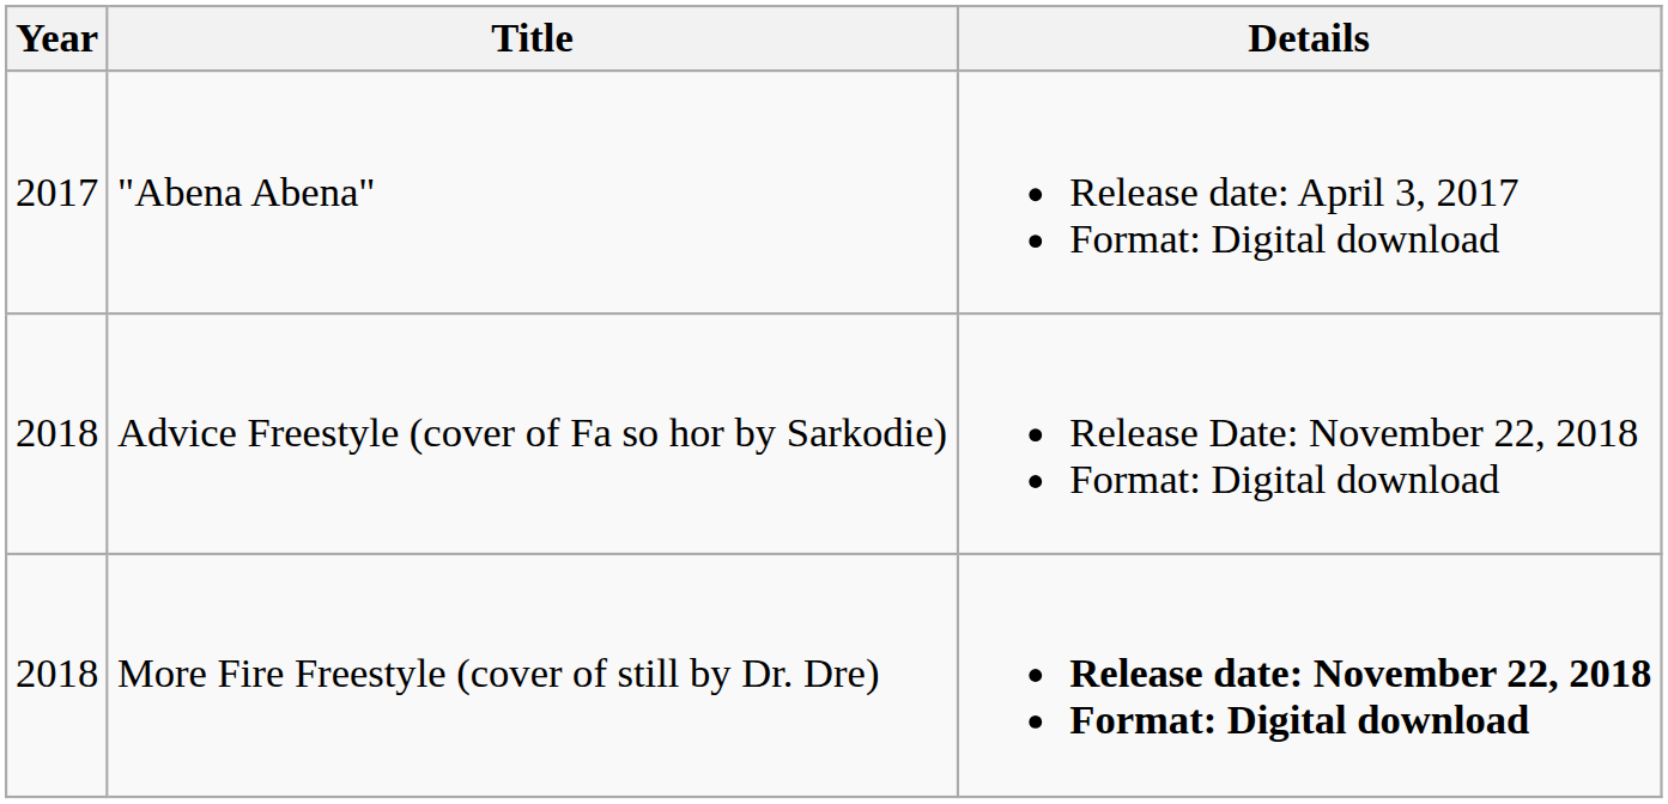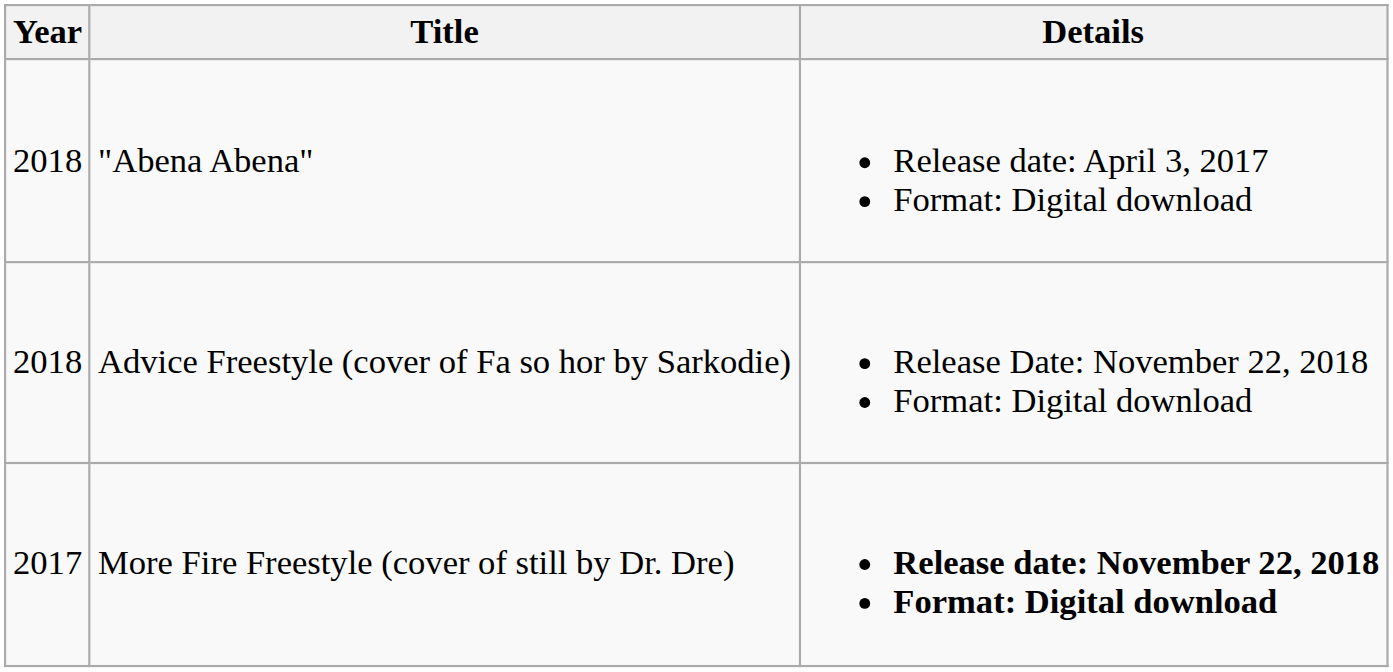"Abena Abena" | Year: 2017 -> 2018
More Fire Freestyle (cover of still by Dr. Dre) | Year: 2018 -> 2017
